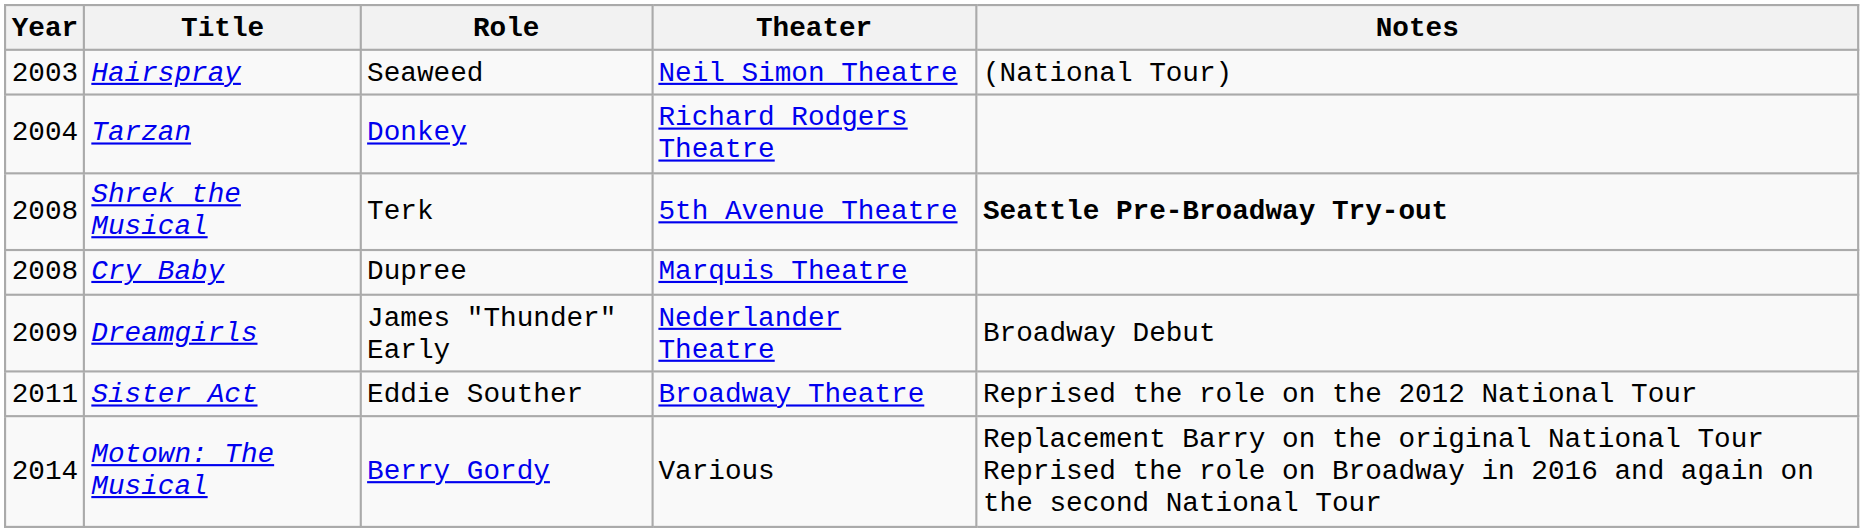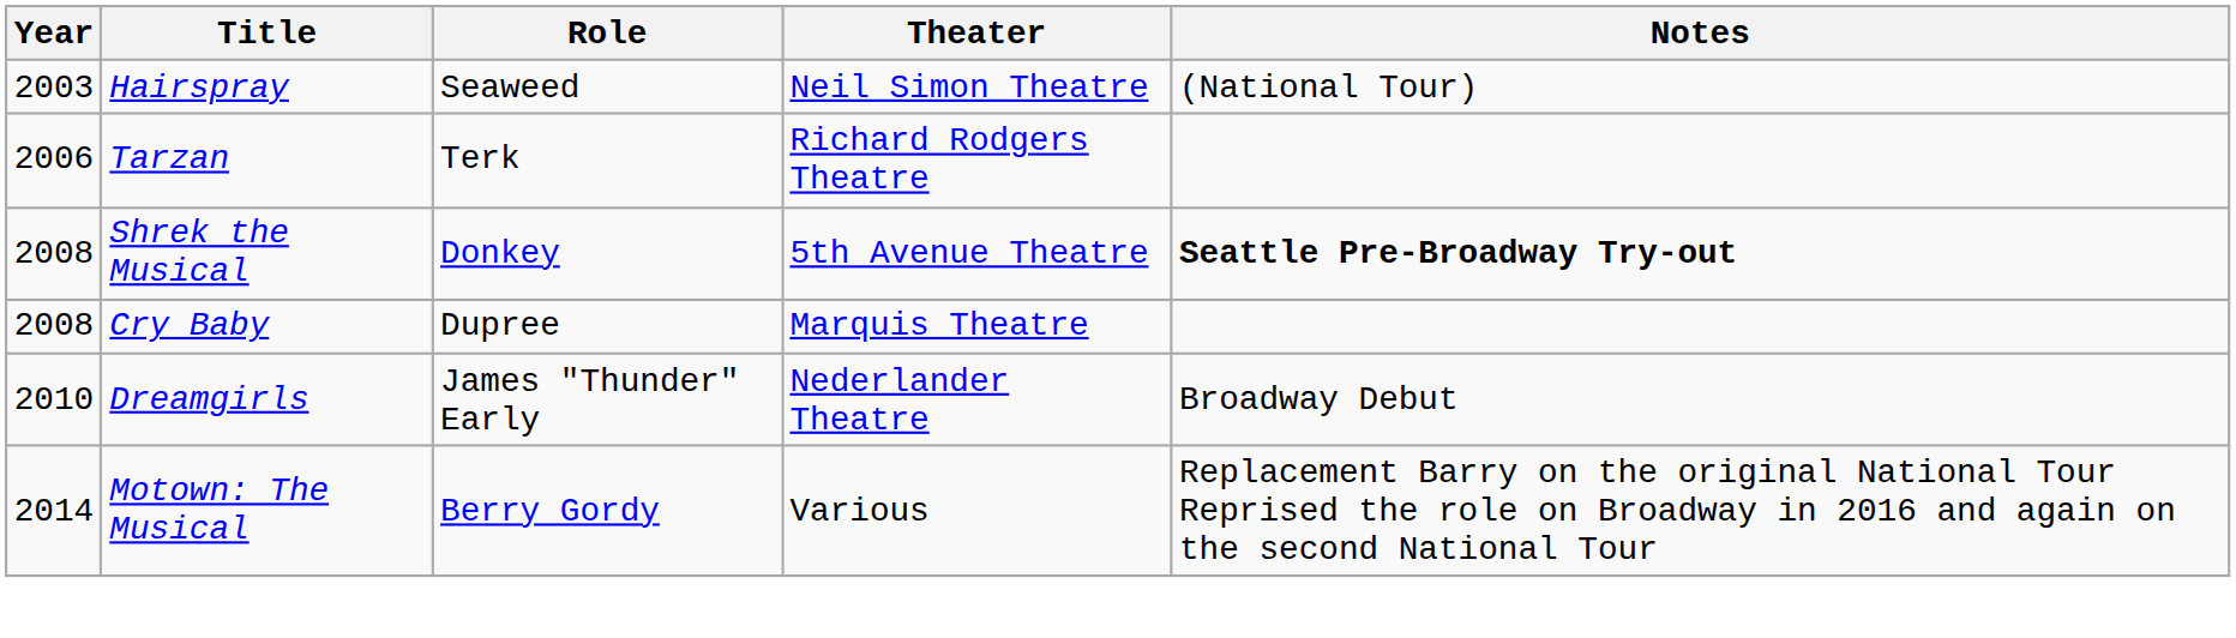Tarzan | Year: 2004 -> 2006
Tarzan | Role: Donkey -> Terk
Shrek the Musical | Role: Terk -> Donkey
Dreamgirls | Year: 2009 -> 2010
- row: 2011 | Sister Act | Eddie Souther | Broadway Theatre | Reprised the role on the 2012 National Tour
